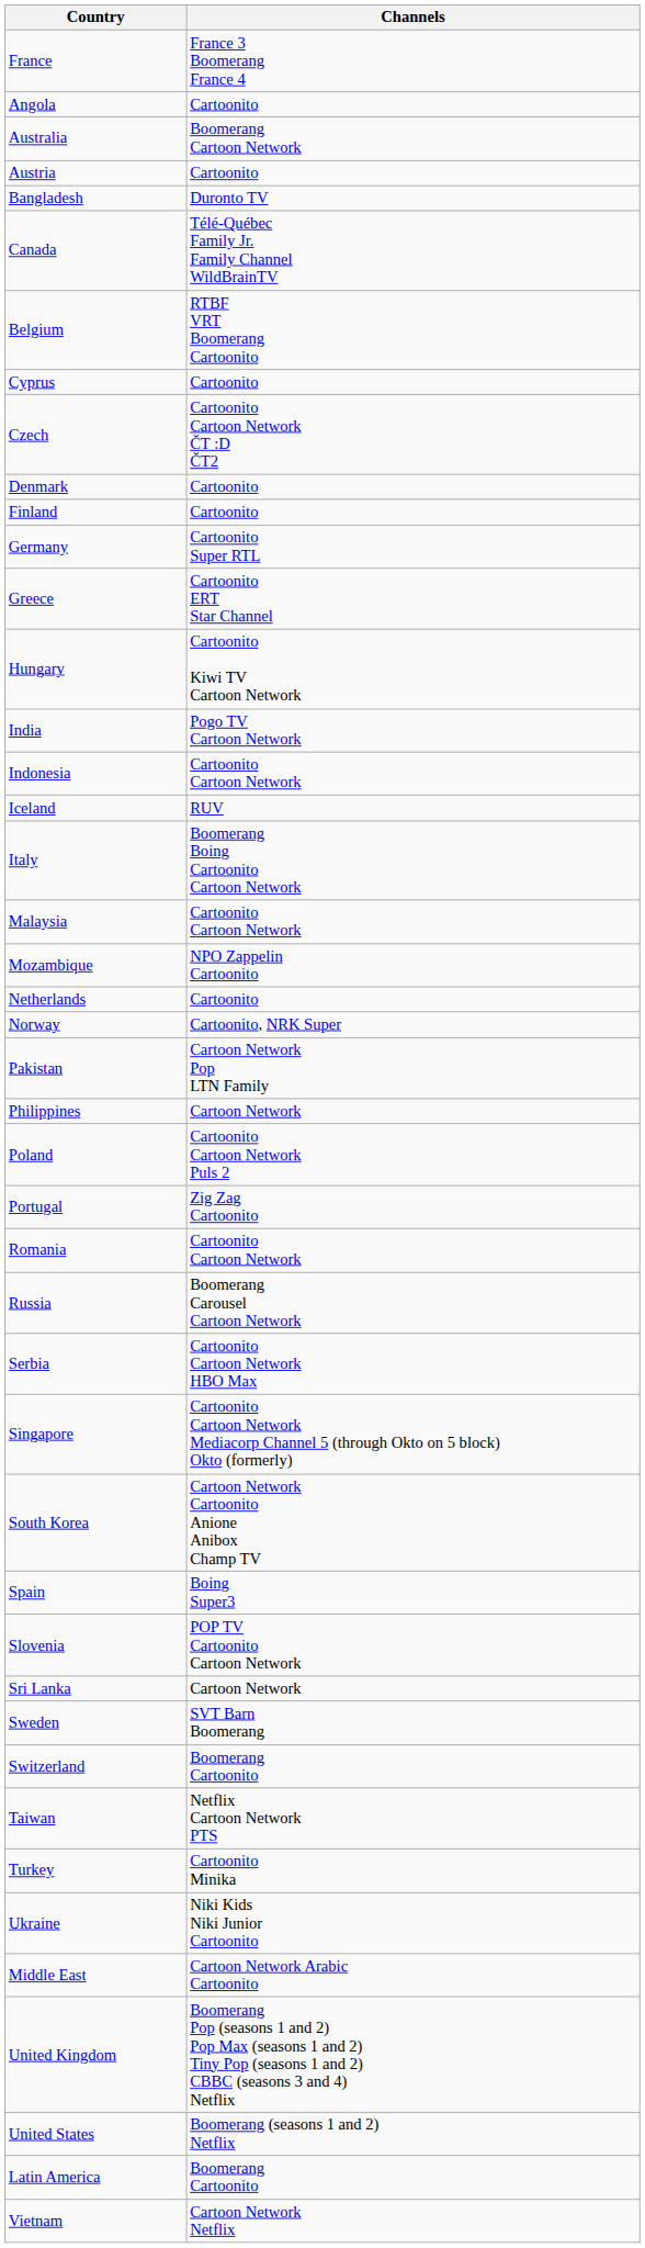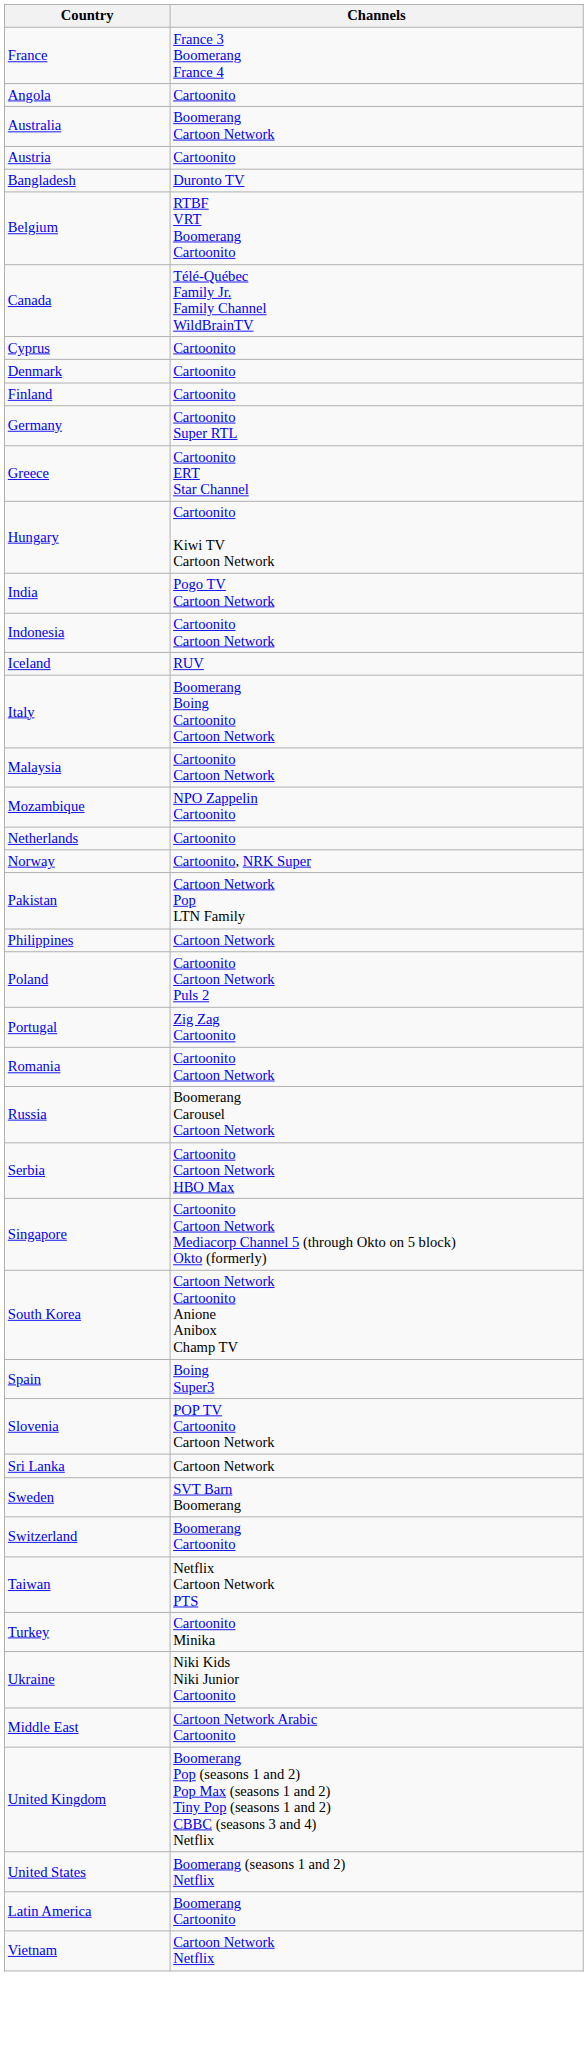rows swapped: Belgium <-> Canada
- row: Czech | Cartoonito Cartoon Network ČT :D ČT2
